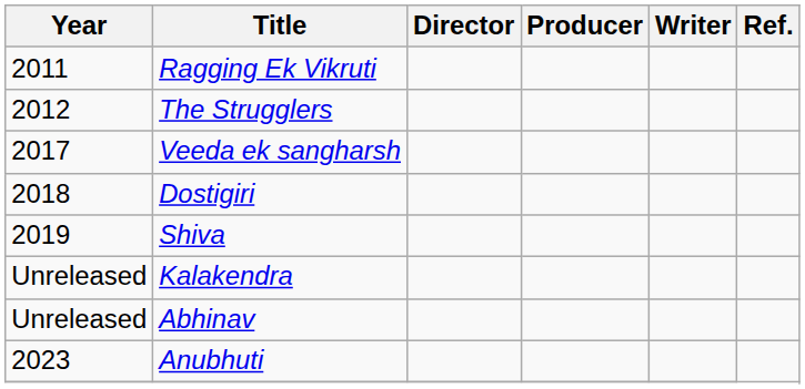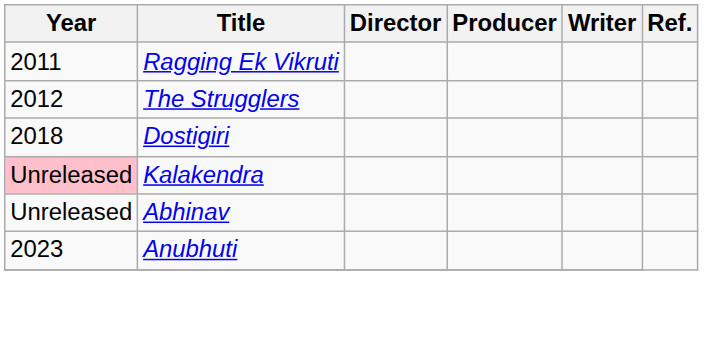- row: 2017 | Veeda ek sangharsh
- row: 2019 | Shiva
Kalakendra | Year: no background -> pink background
